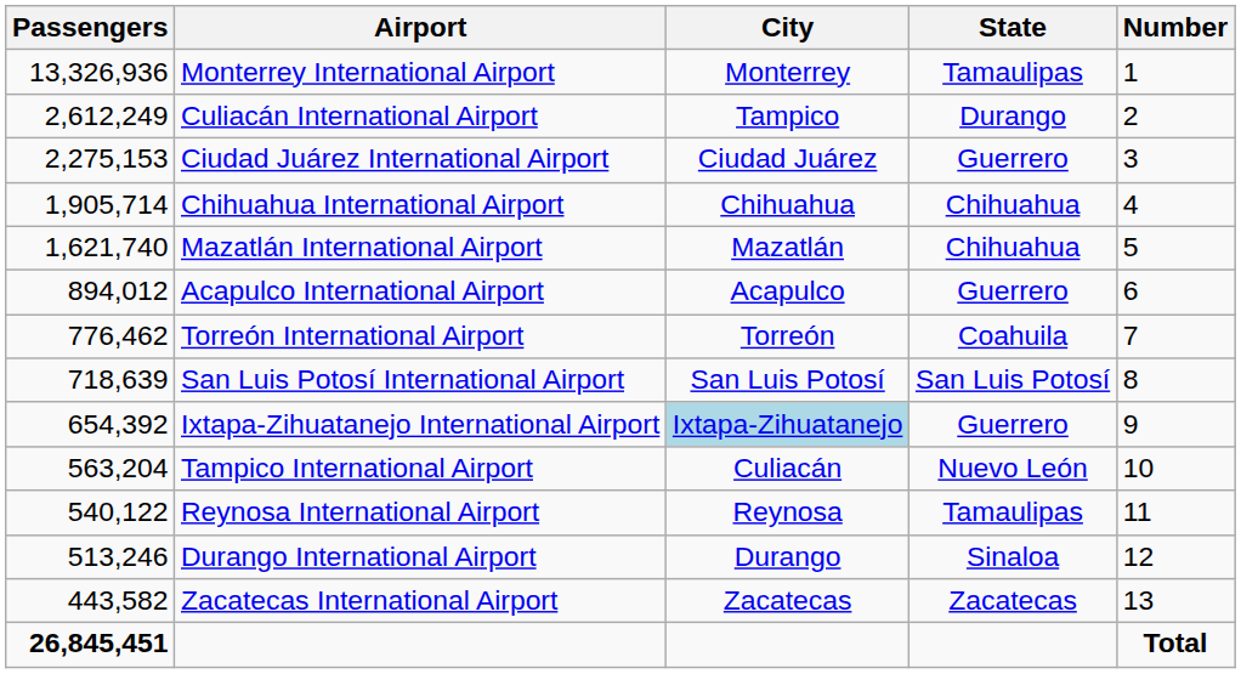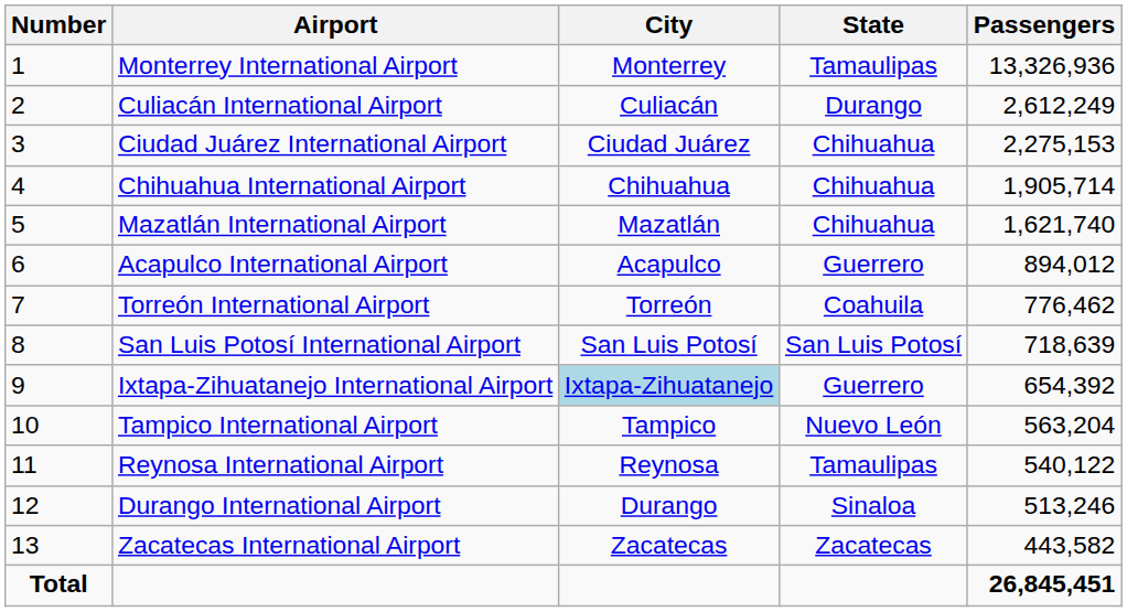columns swapped: Number <-> Passengers
Culiacán International Airport | City: Tampico -> Culiacán
Ciudad Juárez International Airport | State: Guerrero -> Chihuahua
Tampico International Airport | City: Culiacán -> Tampico
